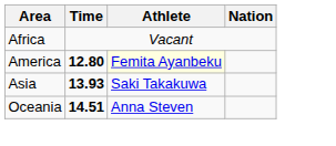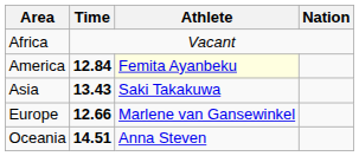America | Time: 12.80 -> 12.84
Asia | Time: 13.93 -> 13.43
+ row: Europe | 12.66 | Marlene van Gansewinkel
